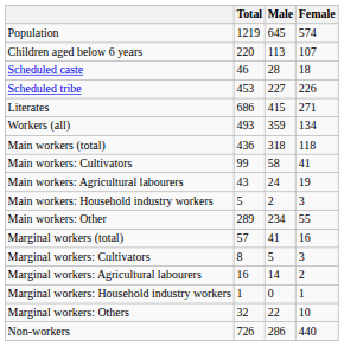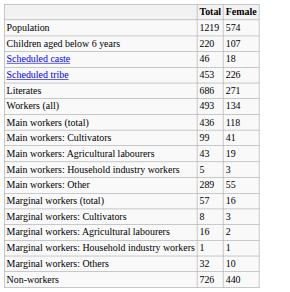- column: Male | 645 | 113 | 28 | 227 | 415 | 359 | 318 | 58 | 24 | 2 | 234 | 41 | 5 | 14 | 0 | 22 | 286
